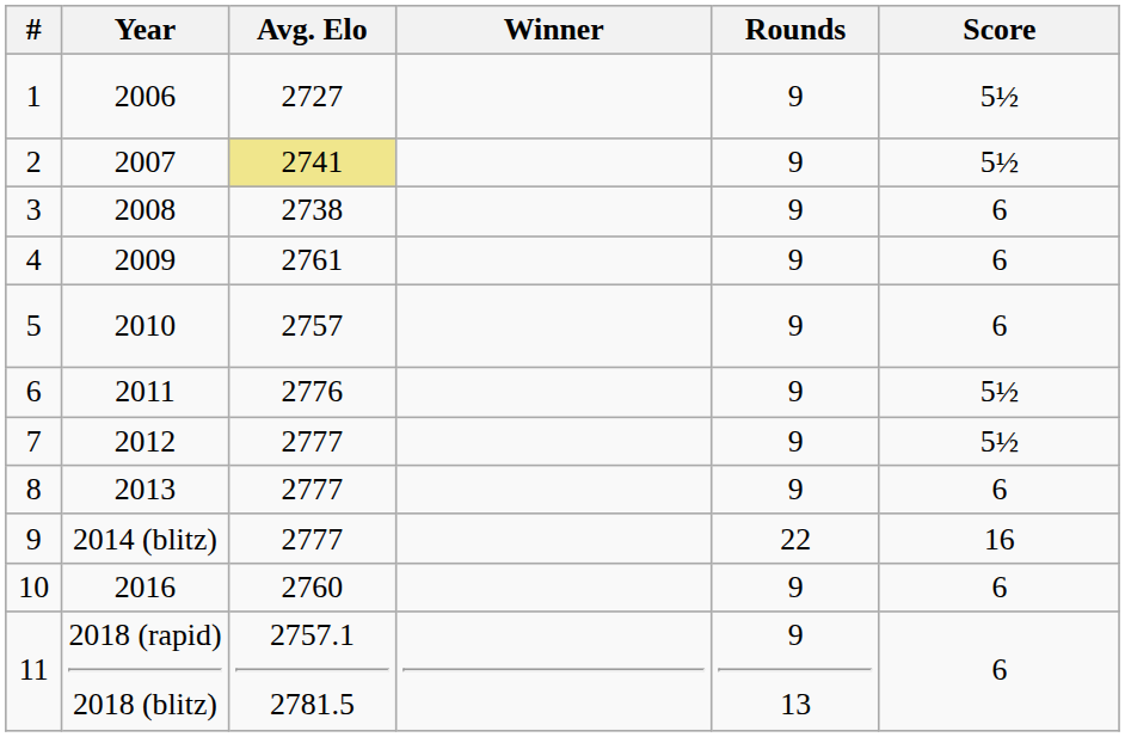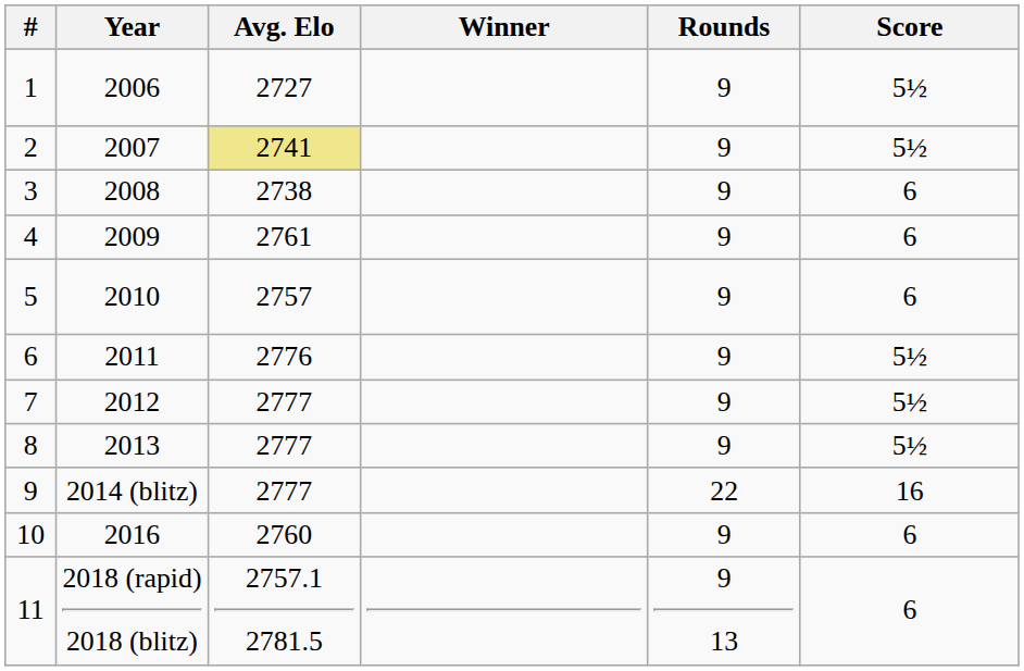8 | Score: 6 -> 5½
